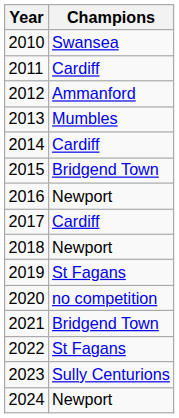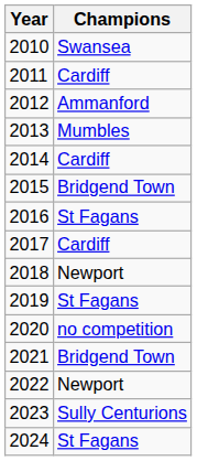2016 | Champions: Newport -> St Fagans
2022 | Champions: St Fagans -> Newport
2024 | Champions: Newport -> St Fagans
